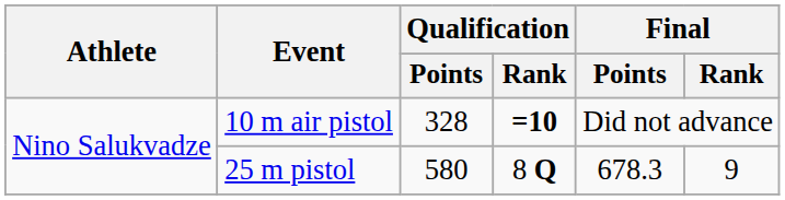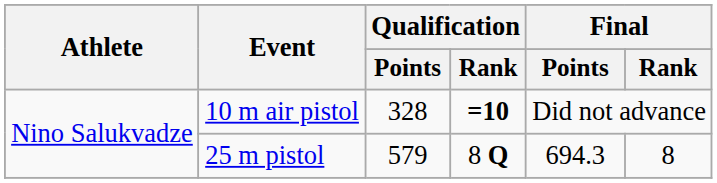25 m pistol | Qualification / Points: 580 -> 579
25 m pistol | Final / Points: 678.3 -> 694.3
25 m pistol | Final / Rank: 9 -> 8
